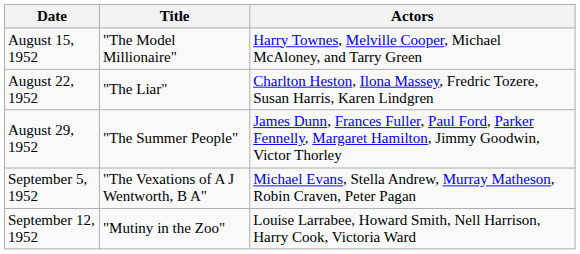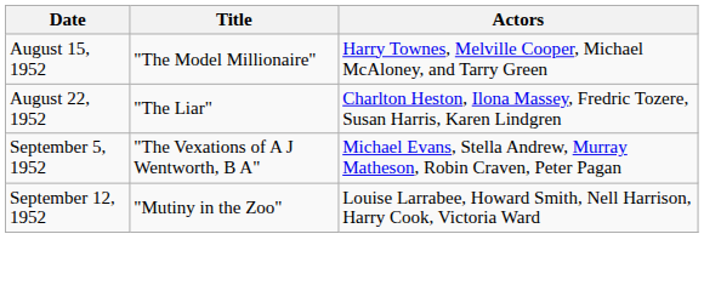- row: August 29, 1952 | "The Summer People" | James Dunn, Frances Fuller, Paul Ford, Parker Fennelly, Margaret Hamilton, Jimmy Goodwin, Victor Thorley
